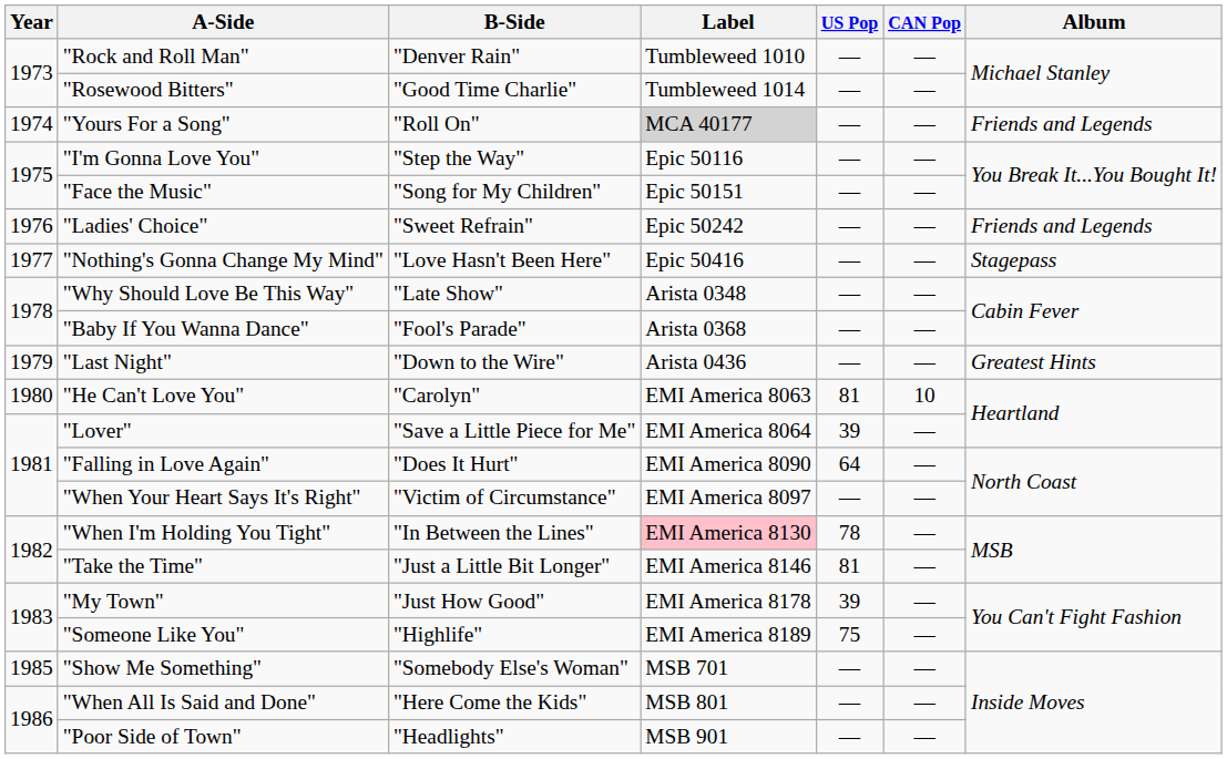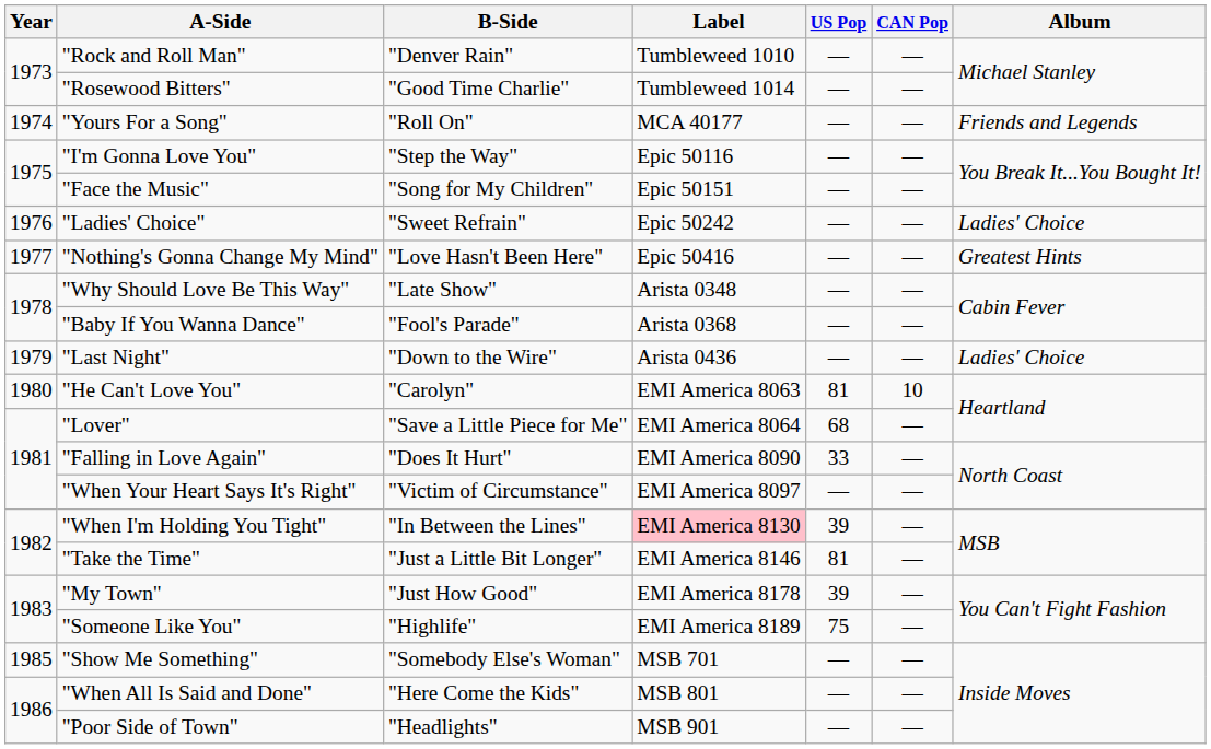"Yours For a Song" | Label: lightgrey background -> no background
"Ladies' Choice" | Album: Friends and Legends -> Ladies' Choice
"Nothing's Gonna Change My Mind" | Album: Stagepass -> Greatest Hints
"Last Night" | Album: Greatest Hints -> Ladies' Choice
"Lover" | US Pop: 39 -> 68
"Falling in Love Again" | US Pop: 64 -> 33
"When I'm Holding You Tight" | US Pop: 78 -> 39
